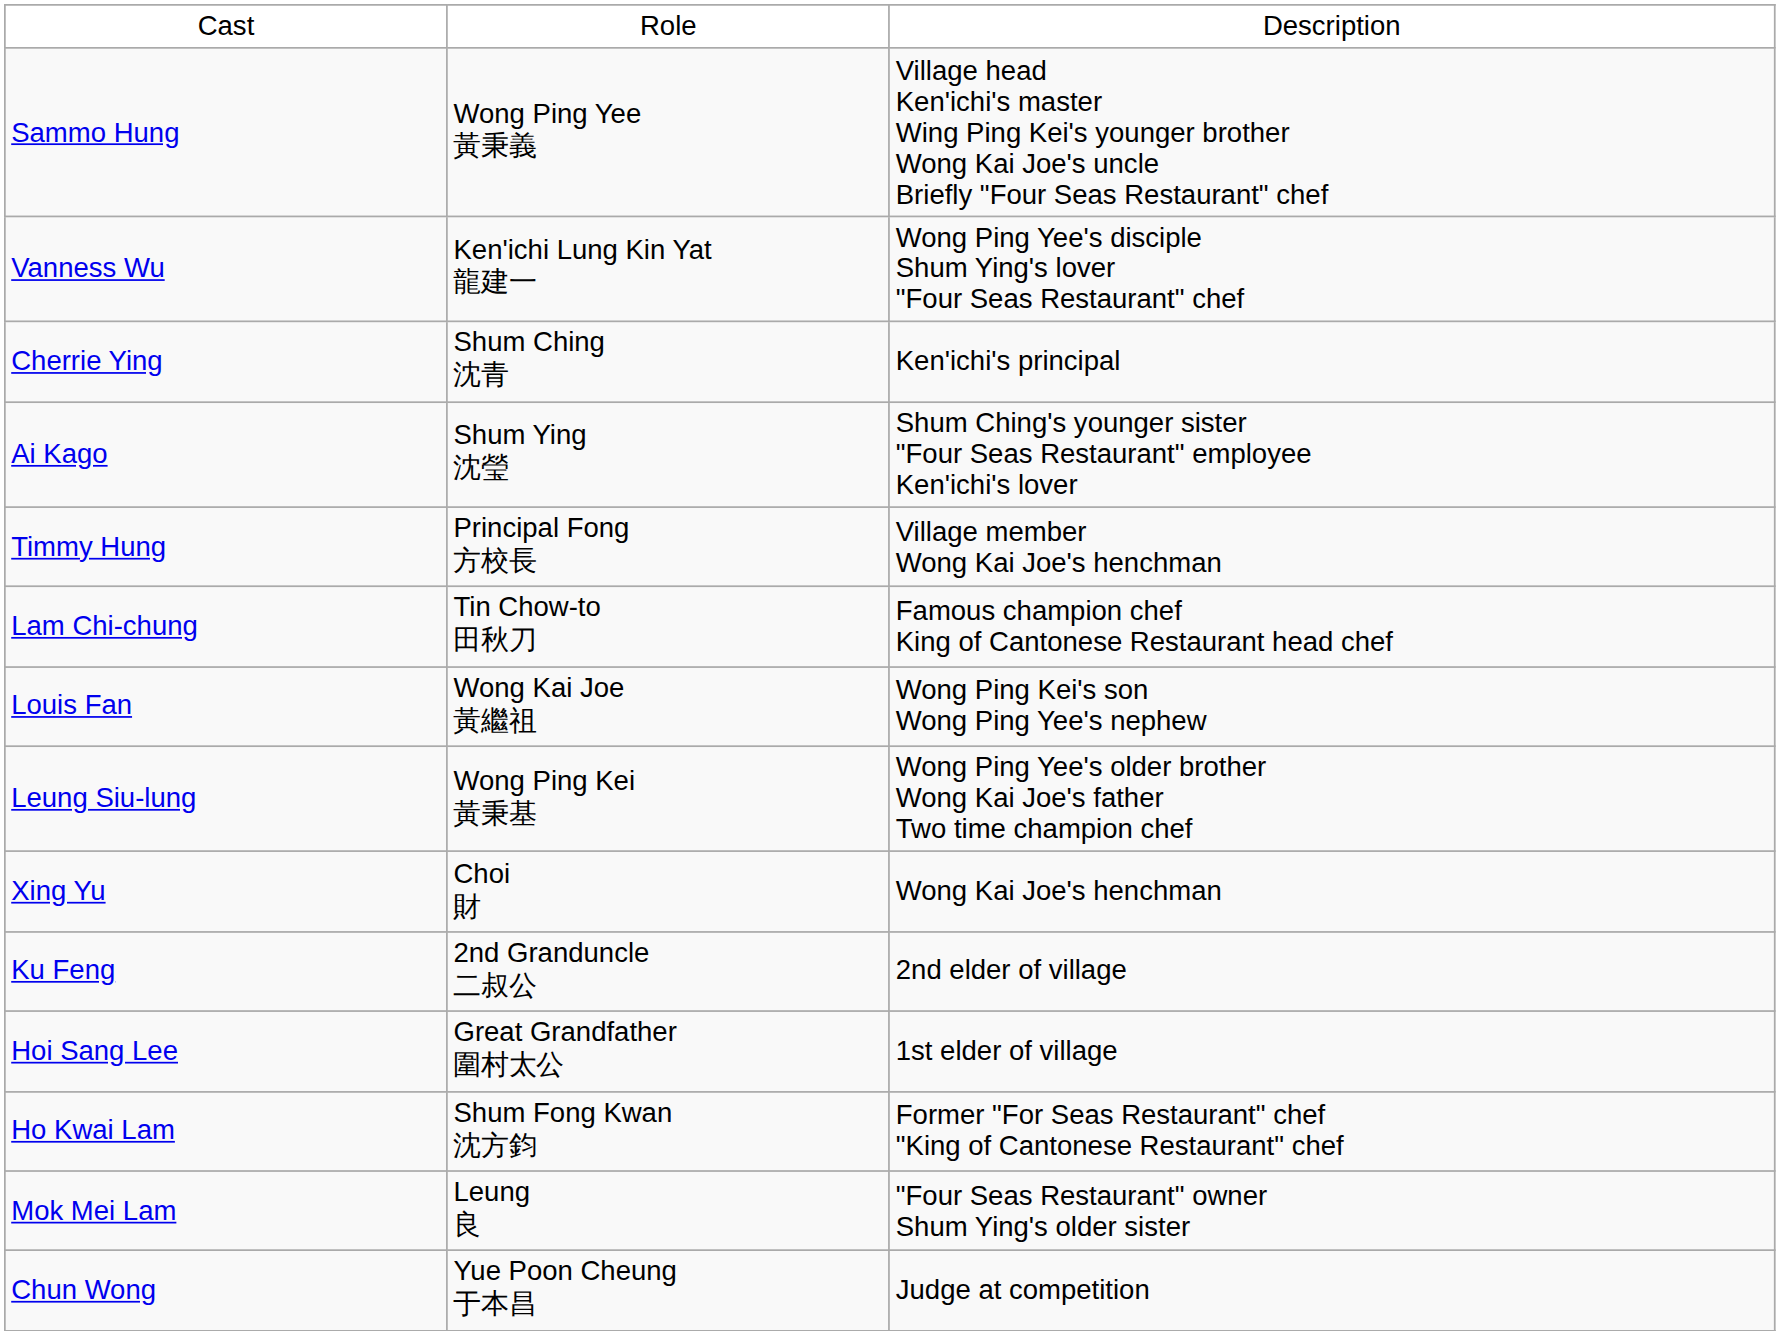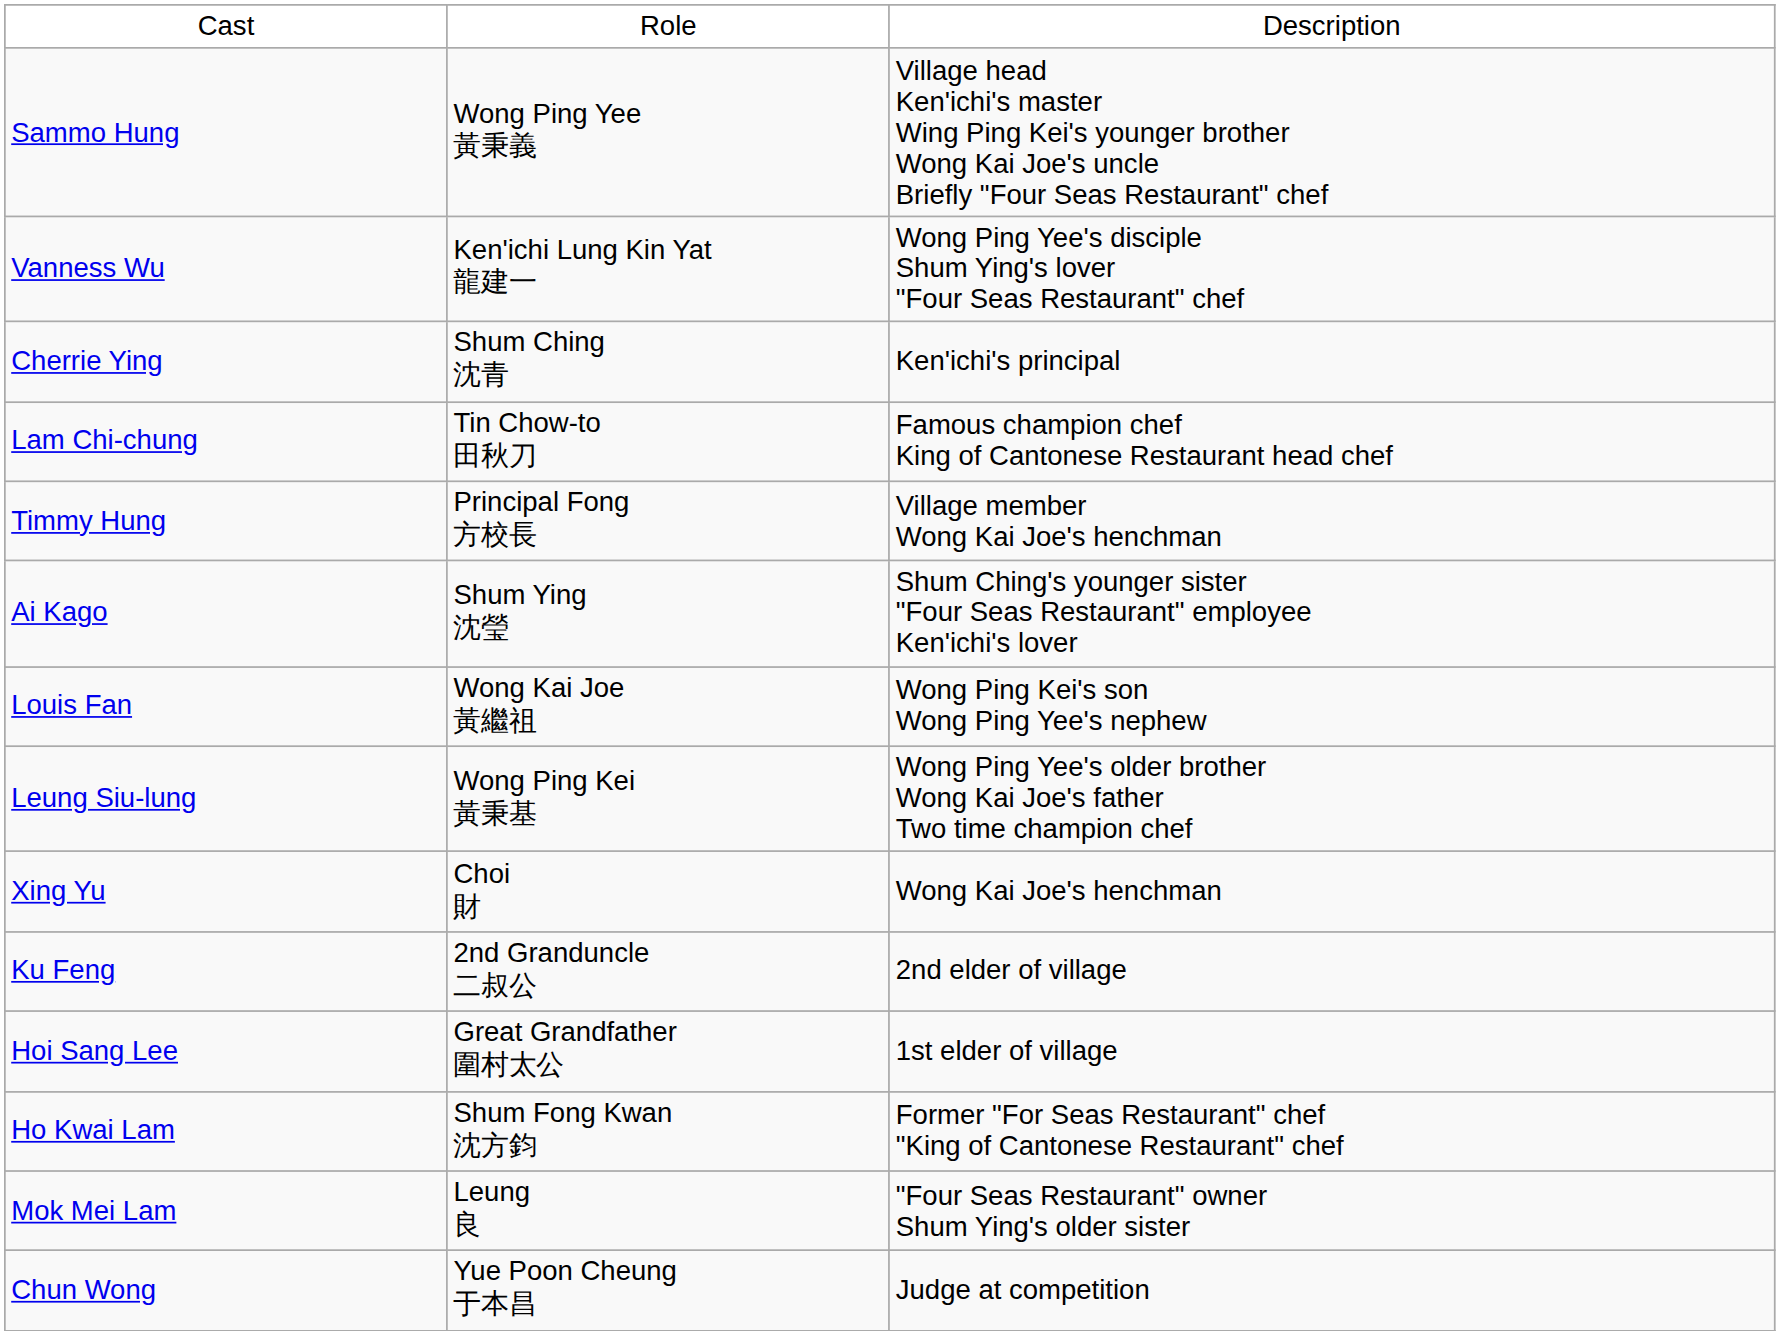rows swapped: Ai Kago <-> Lam Chi-chung
